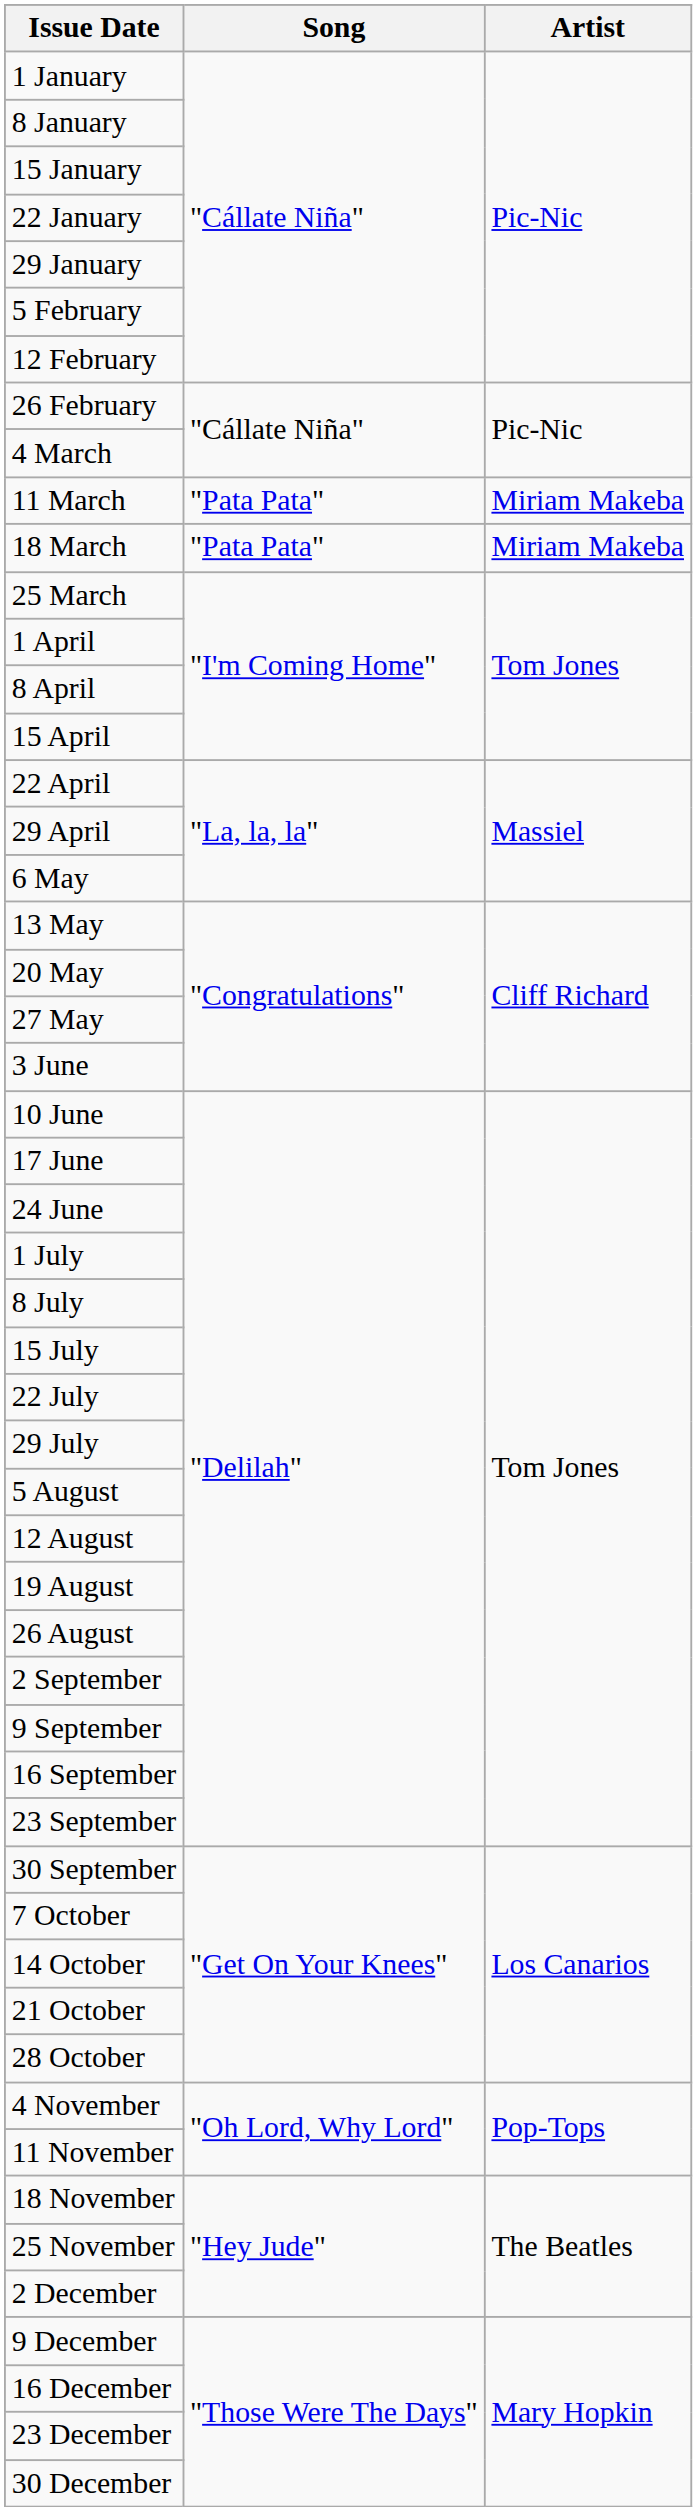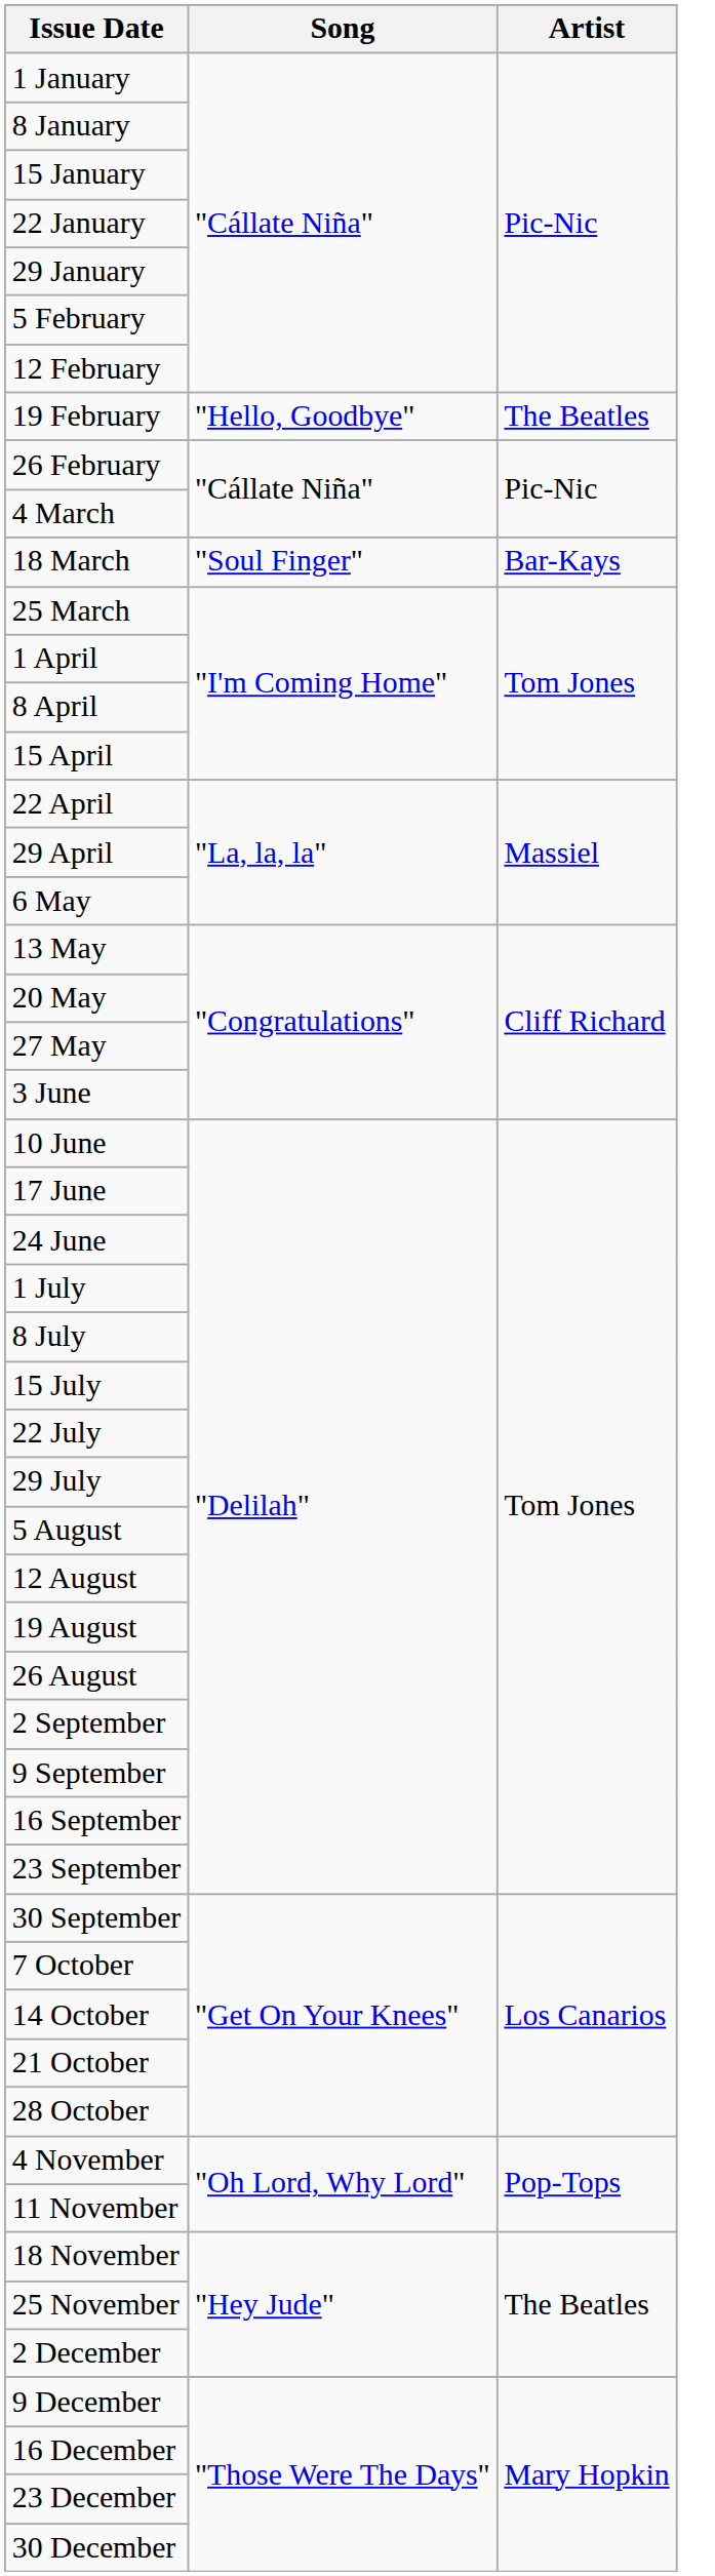+ row: 19 February | "Hello, Goodbye" | The Beatles
- row: 11 March | "Pata Pata" | Miriam Makeba
18 March | Song: "Pata Pata" -> "Soul Finger"
18 March | Artist: Miriam Makeba -> Bar-Kays
